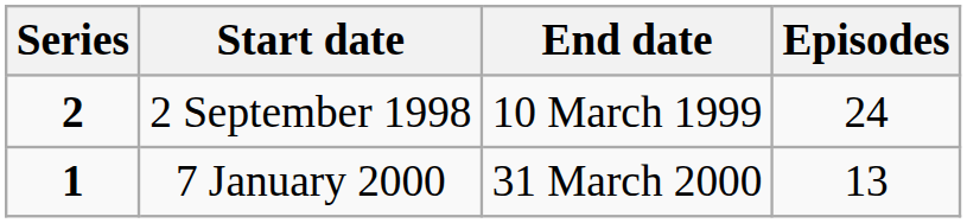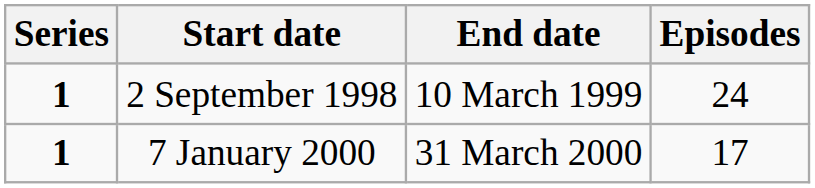2 September 1998 | Series: 2 -> 1
7 January 2000 | Episodes: 13 -> 17
